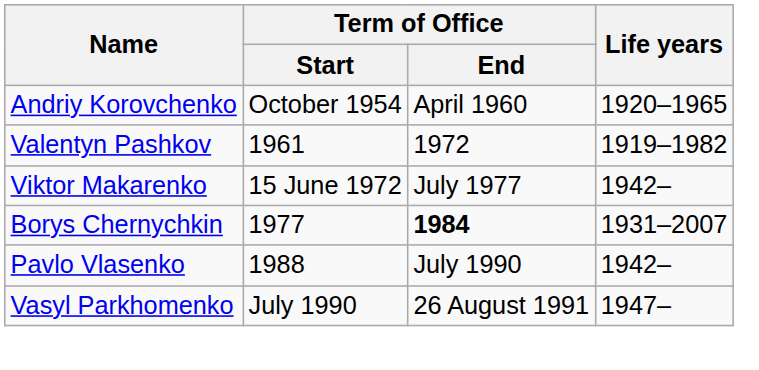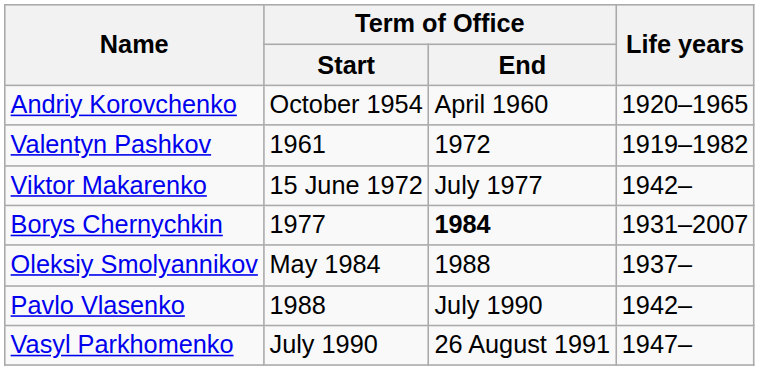+ row: Oleksiy Smolyannikov | May 1984 | 1988 | 1937–
